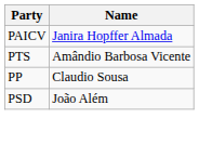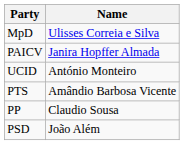+ row: MpD | Ulisses Correia e Silva
+ row: UCID | António Monteiro
